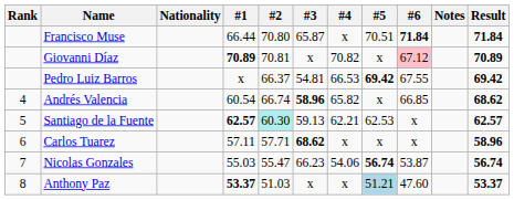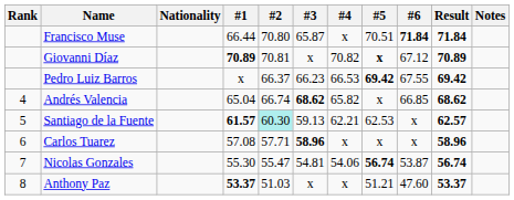columns swapped: Result <-> Notes
Giovanni Díaz | #5: normal -> bold
Giovanni Díaz | #6: pink background -> no background
Pedro Luiz Barros | #3: 54.81 -> 66.23
Andrés Valencia | #1: 60.54 -> 65.04
Andrés Valencia | #3: 58.96 -> 68.62
Santiago de la Fuente | #1: 62.57 -> 61.57
Carlos Tuarez | #1: 57.11 -> 57.08
Carlos Tuarez | #3: 68.62 -> 58.96
Nicolas Gonzales | #1: 55.03 -> 55.30
Nicolas Gonzales | #3: 66.23 -> 54.81
Anthony Paz | #5: lightblue background -> no background
